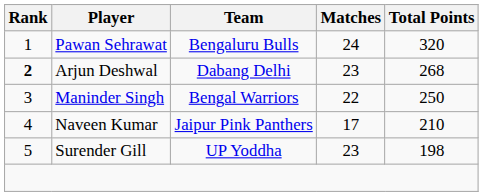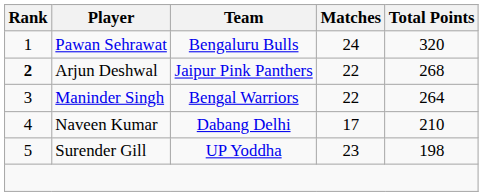Arjun Deshwal | Team: Dabang Delhi -> Jaipur Pink Panthers
Arjun Deshwal | Matches: 23 -> 22
Maninder Singh | Total Points: 250 -> 264
Naveen Kumar | Team: Jaipur Pink Panthers -> Dabang Delhi
